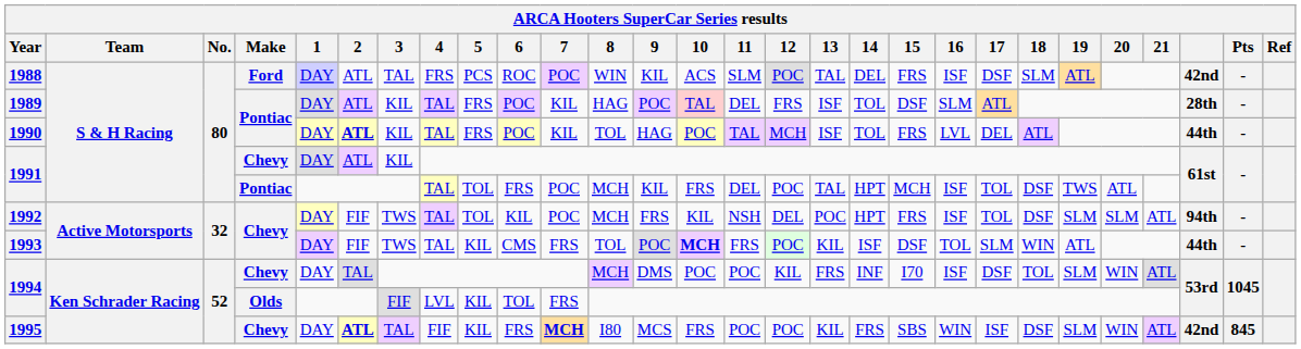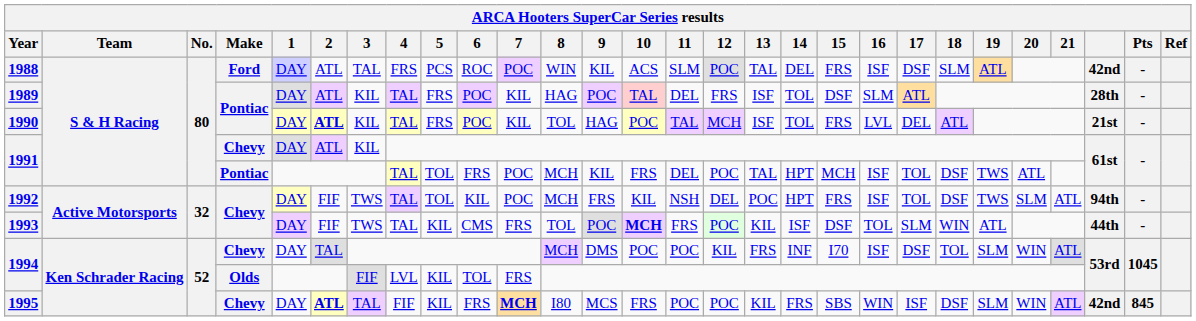1990 | column 26: 44th -> 21st
1992 | 19: SLM -> TWS
